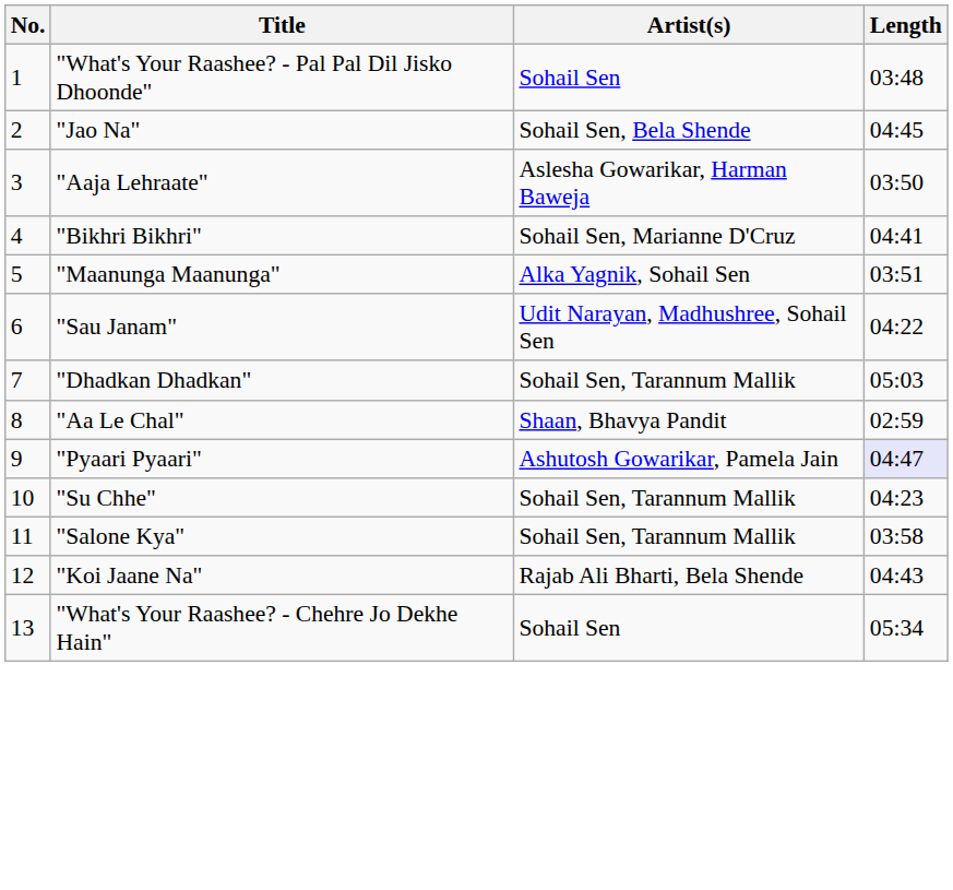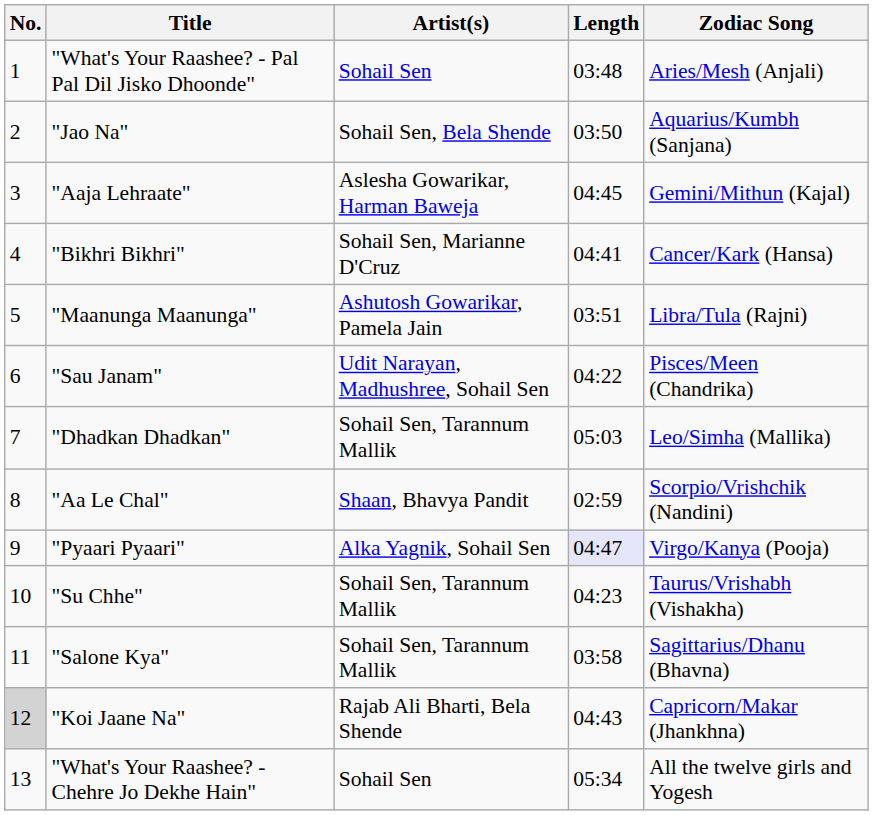+ column: Zodiac Song | Aries/Mesh (Anjali) | Aquarius/Kumbh (Sanjana) | Gemini/Mithun (Kajal) | Cancer/Kark (Hansa) | Libra/Tula (Rajni) | Pisces/Meen (Chandrika) | Leo/Simha (Mallika) | Scorpio/Vrishchik (Nandini) | Virgo/Kanya (Pooja) | Taurus/Vrishabh (Vishakha) | Sagittarius/Dhanu (Bhavna) | Capricorn/Makar (Jhankhna) | All the twelve girls and Yogesh
"Jao Na" | Length: 04:45 -> 03:50
"Aaja Lehraate" | Length: 03:50 -> 04:45
"Maanunga Maanunga" | Artist(s): Alka Yagnik, Sohail Sen -> Ashutosh Gowarikar, Pamela Jain
"Pyaari Pyaari" | Artist(s): Ashutosh Gowarikar, Pamela Jain -> Alka Yagnik, Sohail Sen
"Koi Jaane Na" | No.: no background -> lightgrey background
